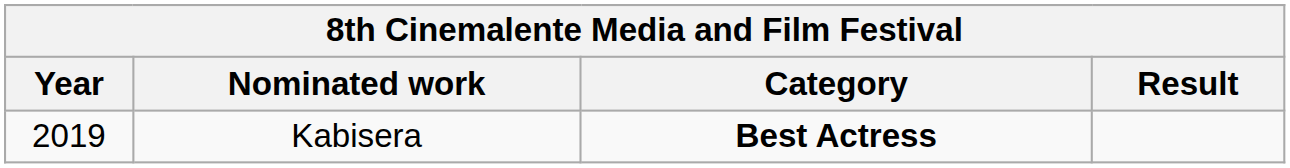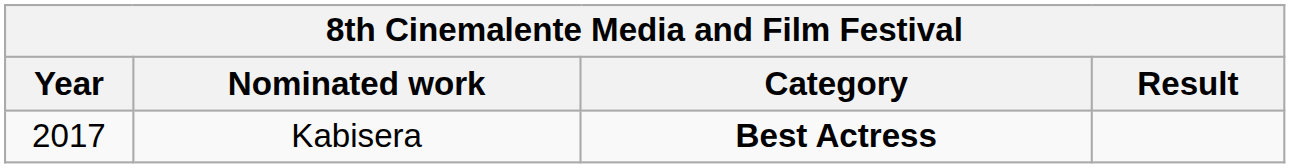Kabisera | Year: 2019 -> 2017
